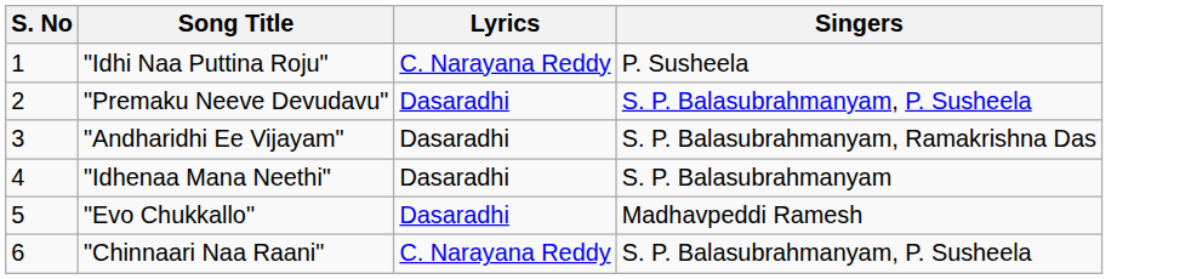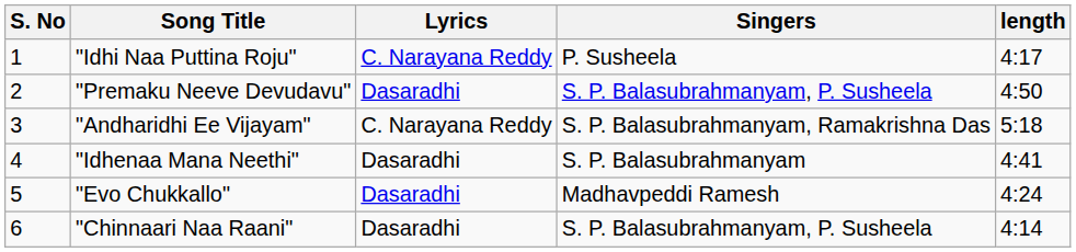+ column: length | 4:17 | 4:50 | 5:18 | 4:41 | 4:24 | 4:14
"Andharidhi Ee Vijayam" | Lyrics: Dasaradhi -> C. Narayana Reddy
"Chinnaari Naa Raani" | Lyrics: C. Narayana Reddy -> Dasaradhi
